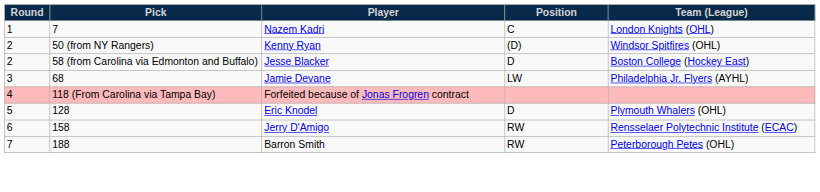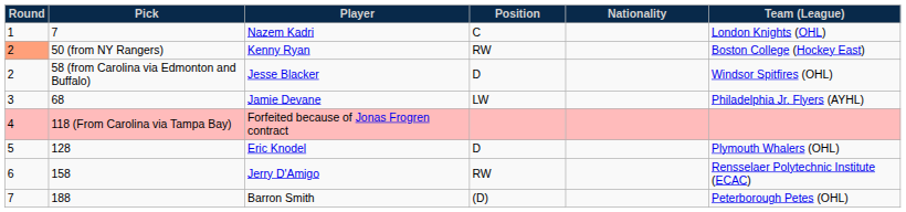+ column: Nationality
Kenny Ryan | Round: no background -> lightsalmon background
Kenny Ryan | Position: (D) -> RW
Kenny Ryan | Team (League): Windsor Spitfires (OHL) -> Boston College (Hockey East)
Jesse Blacker | Team (League): Boston College (Hockey East) -> Windsor Spitfires (OHL)
Barron Smith | Position: RW -> (D)
